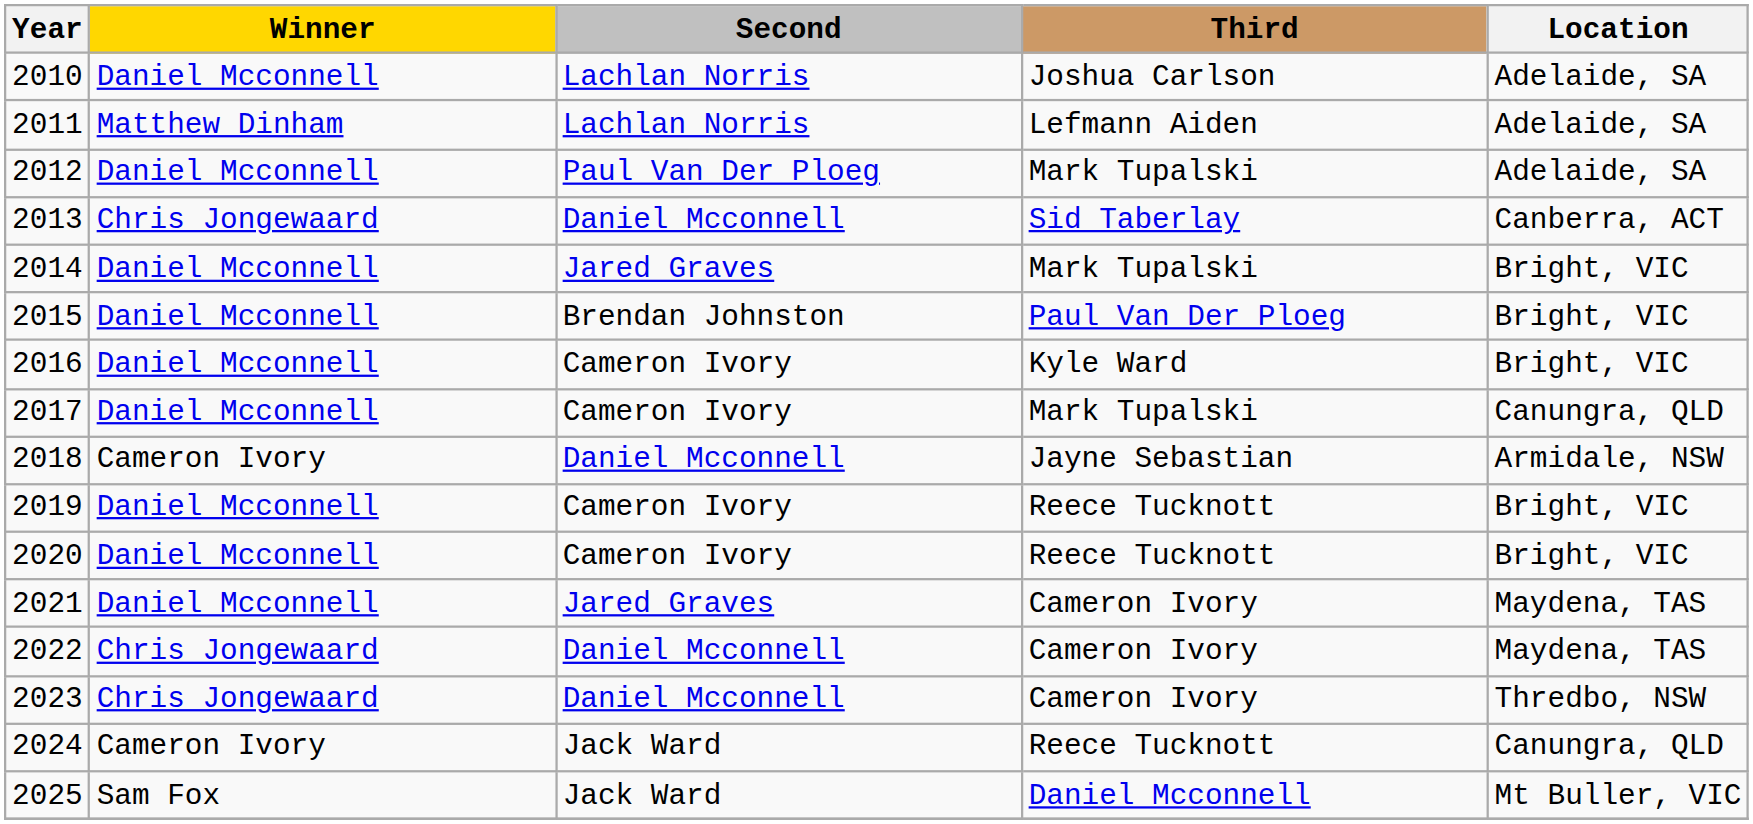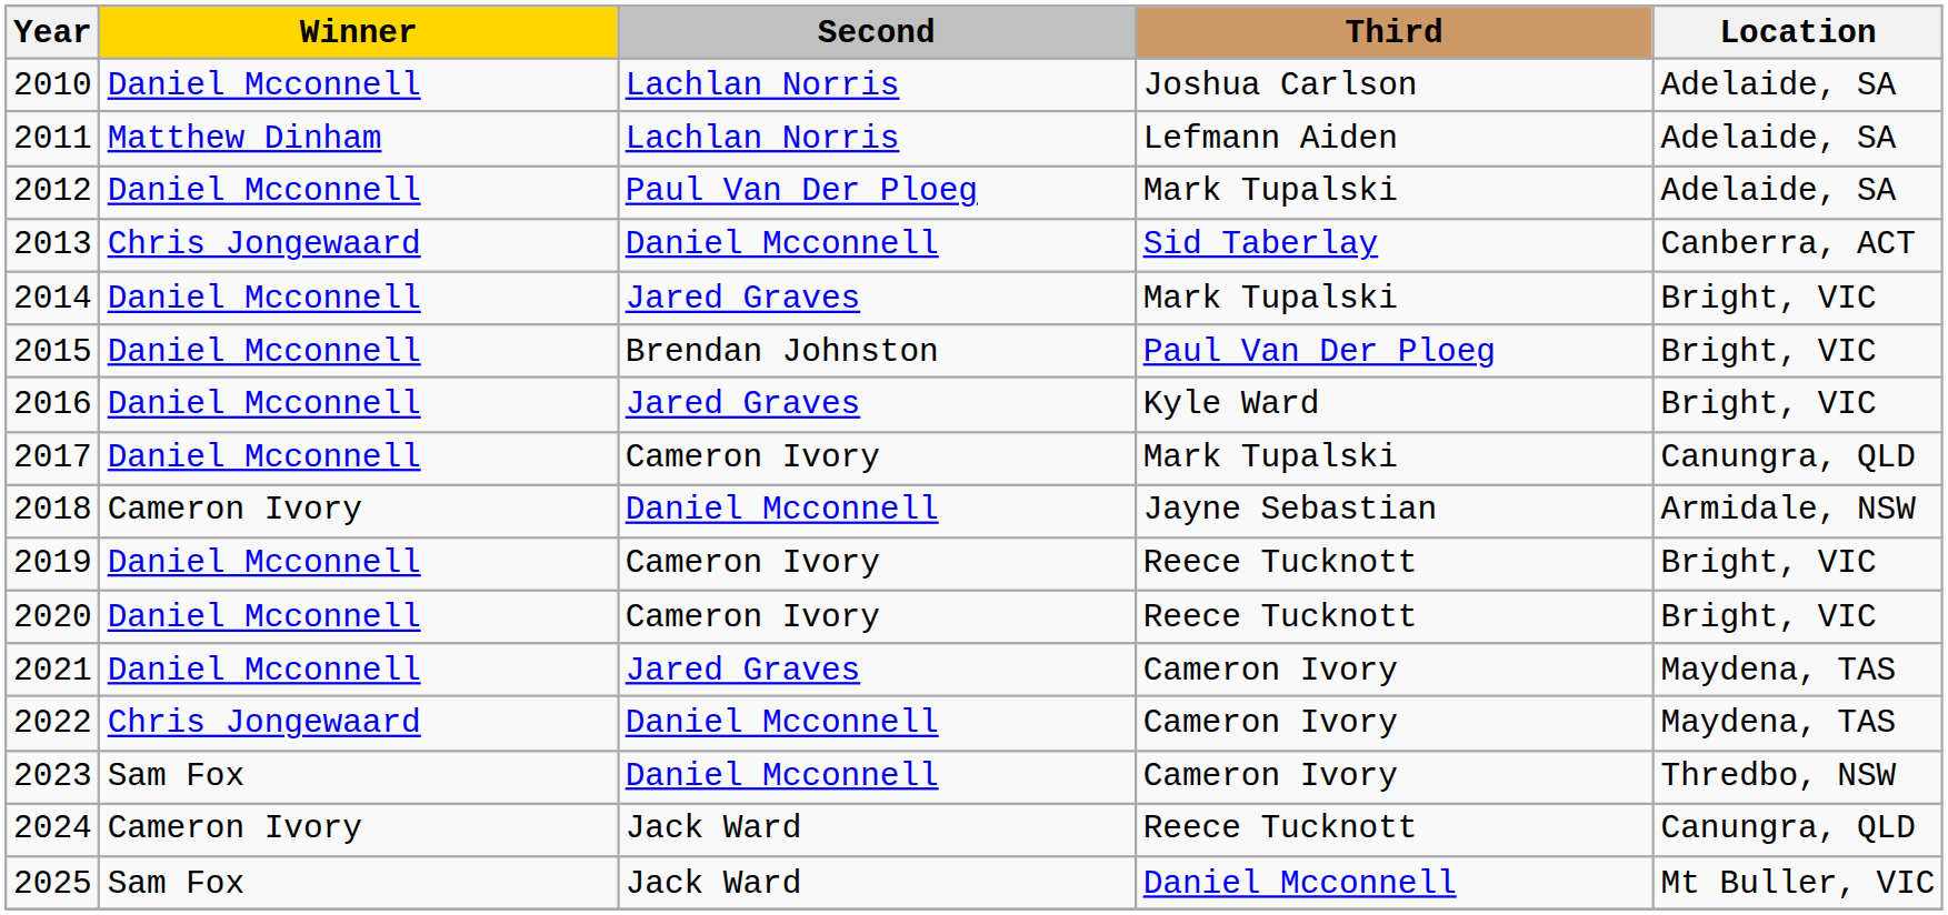2016 | Second: Cameron Ivory -> Jared Graves
2023 | Winner: Chris Jongewaard -> Sam Fox
